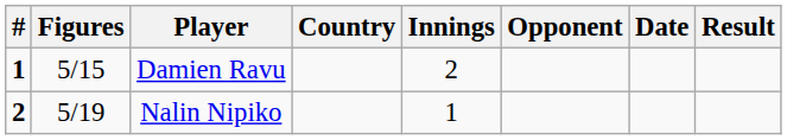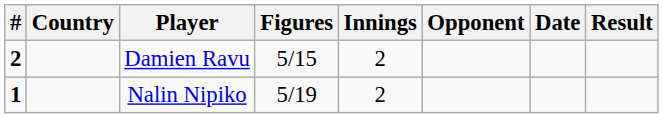columns swapped: Figures <-> Country
Damien Ravu | #: 1 -> 2
Nalin Nipiko | #: 2 -> 1
Nalin Nipiko | Innings: 1 -> 2
